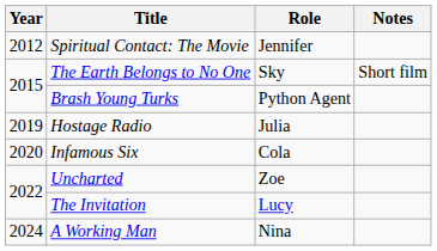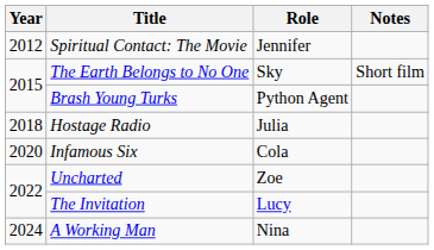Hostage Radio | Year: 2019 -> 2018
